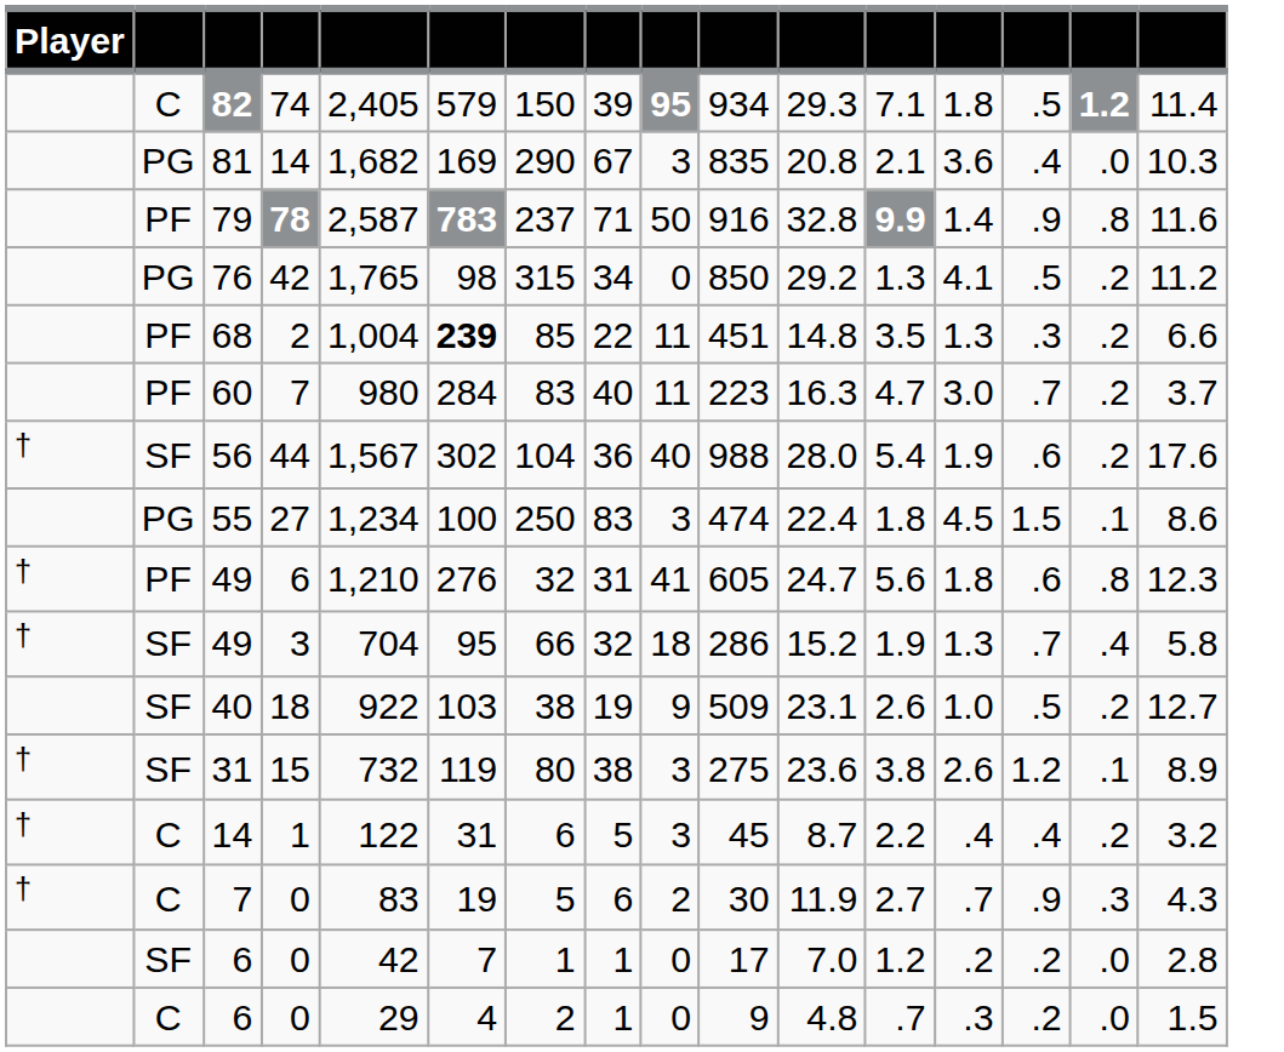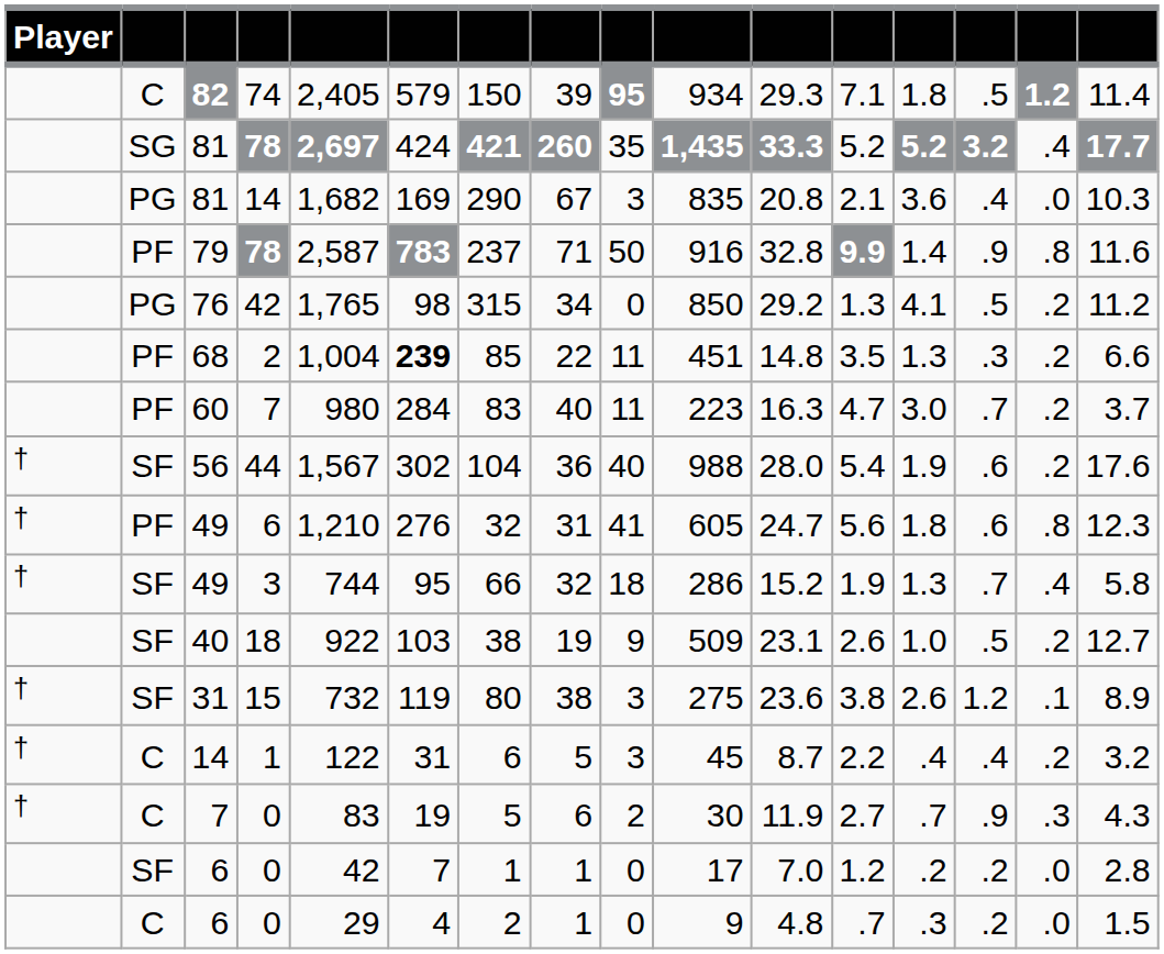+ row: SG | 81 | 78 | 2,697 | 424 | 421 | 260 | 35 | 1,435 | 33.3 | 5.2 | 5.2 | 3.2 | .4 | 17.7
- row: PG | 55 | 27 | 1,234 | 100 | 250 | 83 | 3 | 474 | 22.4 | 1.8 | 4.5 | 1.5 | .1 | 8.6
SF / 49 | column 5: 704 -> 744
